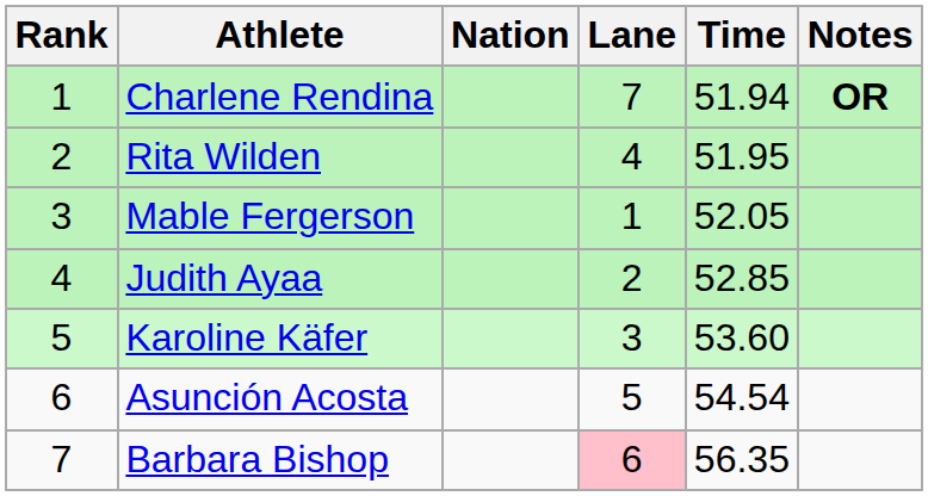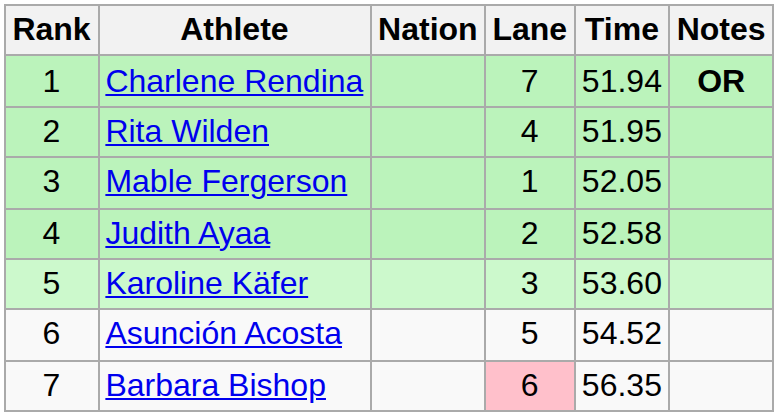Judith Ayaa | Time: 52.85 -> 52.58
Asunción Acosta | Time: 54.54 -> 54.52
